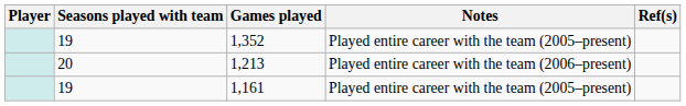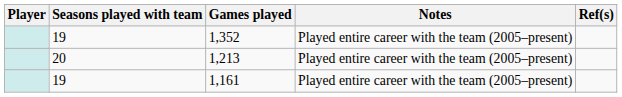1,213 | Notes: Played entire career with the team (2006–present) -> Played entire career with the team (2005–present)
